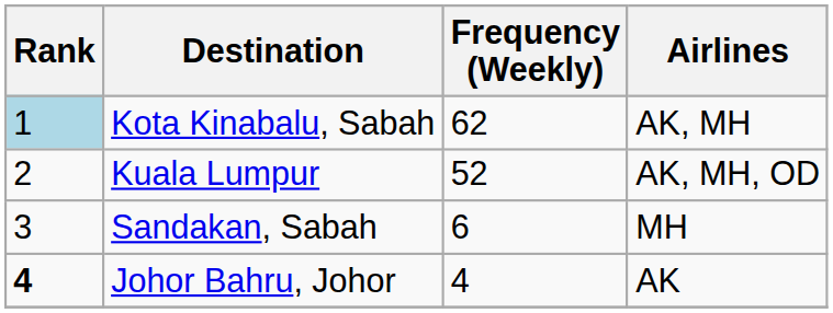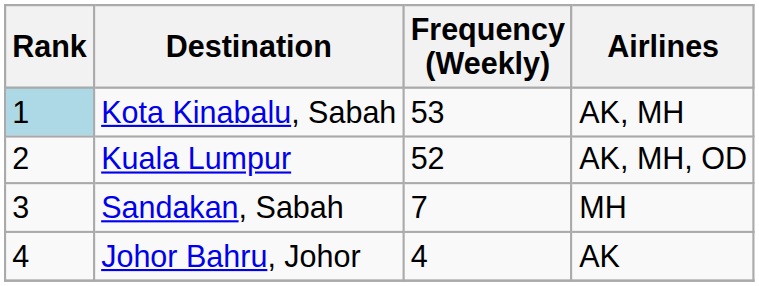Kota Kinabalu, Sabah | Frequency (Weekly): 62 -> 53
Sandakan, Sabah | Frequency (Weekly): 6 -> 7
Johor Bahru, Johor | Rank: bold -> normal
